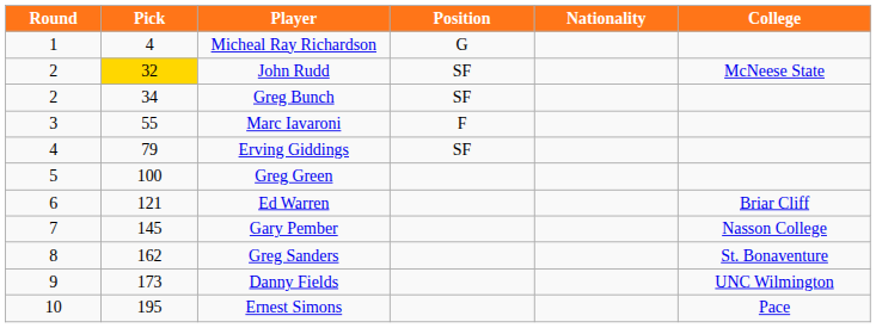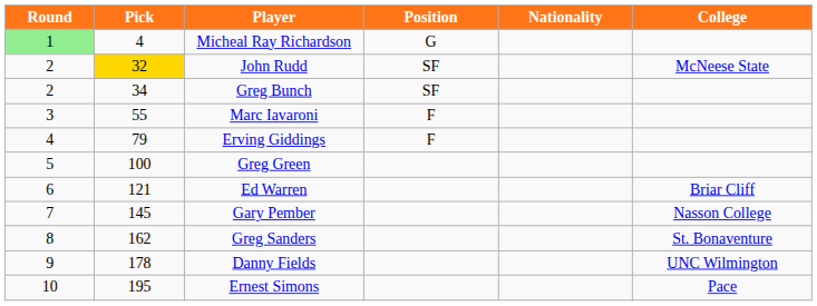Micheal Ray Richardson | Round: no background -> lightgreen background
Erving Giddings | Position: SF -> F
Danny Fields | Pick: 173 -> 178
